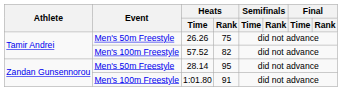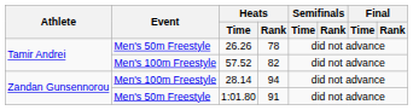26.26 | Heats / Rank: 75 -> 78
28.14 | Event: Men's 50m Freestyle -> Men's 100m Freestyle
28.14 | Heats / Rank: 95 -> 94
1:01.80 | Event: Men's 100m Freestyle -> Men's 50m Freestyle
